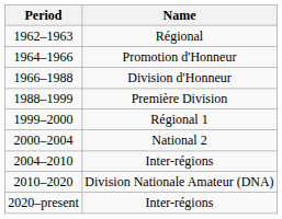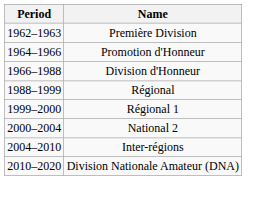1962–1963 | Name: Régional -> Première Division
1988–1999 | Name: Première Division -> Régional
- row: 2020–present | Inter-régions
